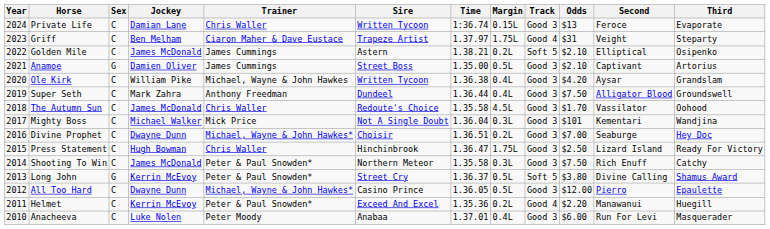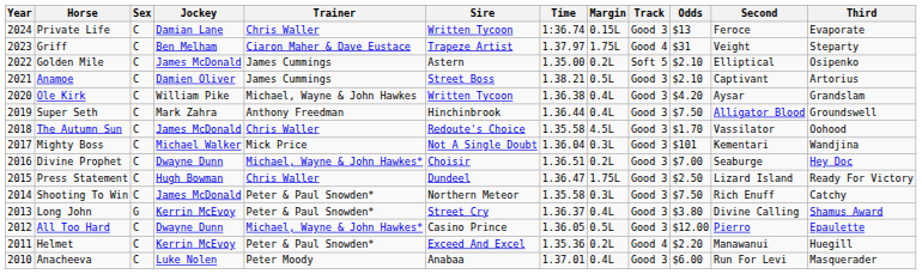Golden Mile | Time: 1.38.21 -> 1.35.00
Anamoe | Sex: G -> C
Anamoe | Time: 1.35.00 -> 1.38.21
Super Seth | Sire: Dundeel -> Hinchinbrook
Press Statement | Sire: Hinchinbrook -> Dundeel
Long John | Margin: 0.5L -> 0.4L
Long John | Track: Soft 5 -> Good 3
